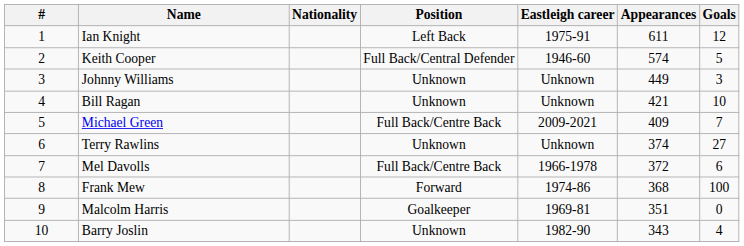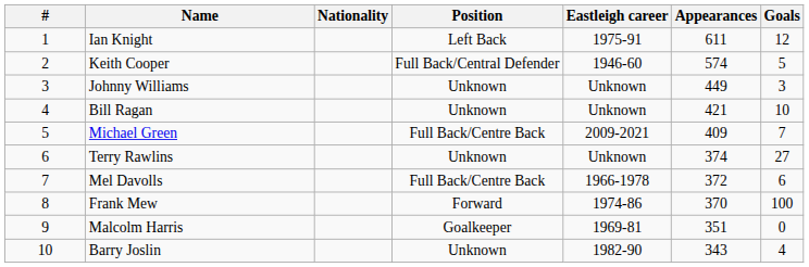Frank Mew | Appearances: 368 -> 370
